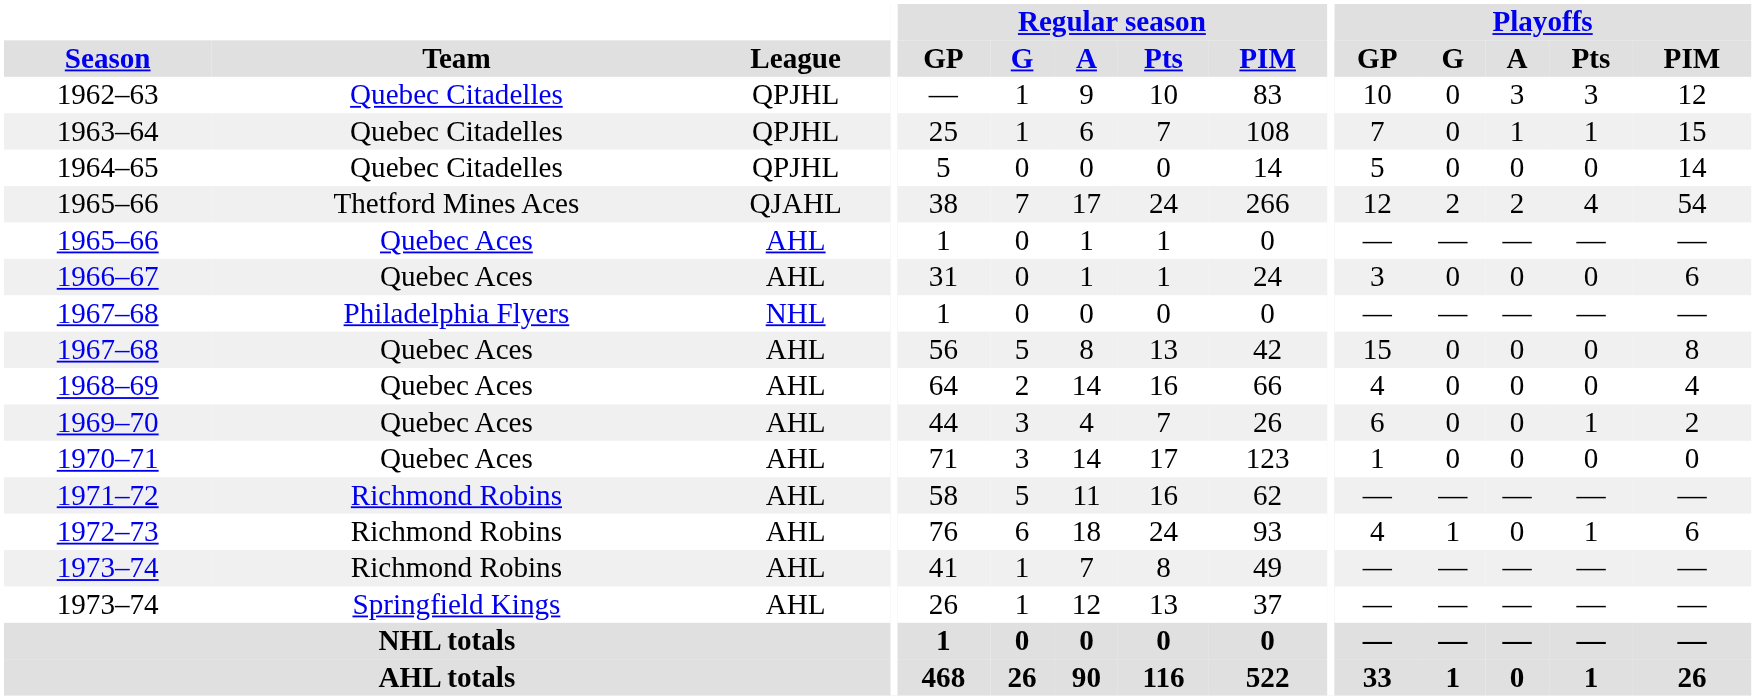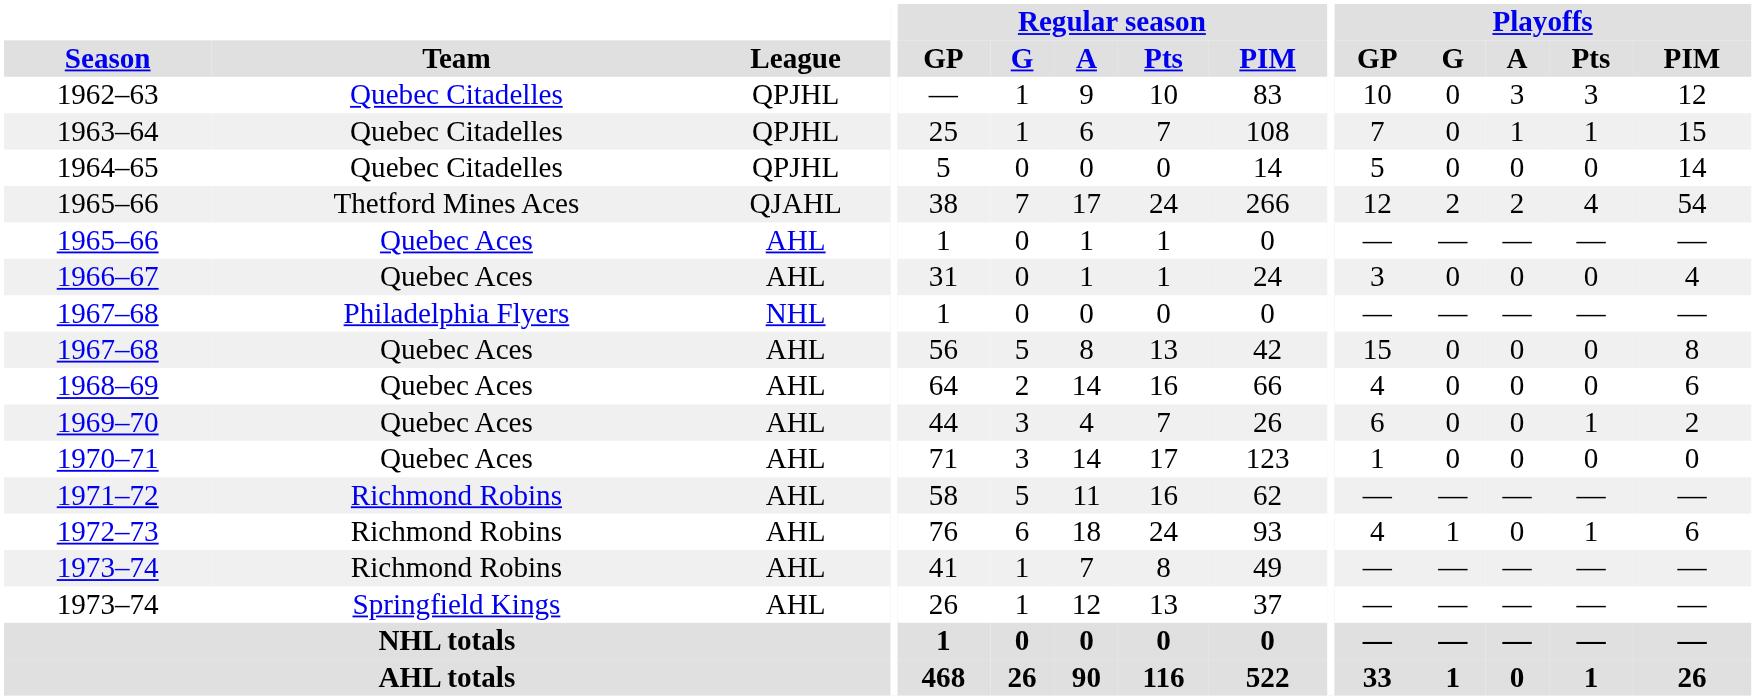1966–67 | Playoffs / PIM: 6 -> 4
1968–69 | Playoffs / PIM: 4 -> 6
